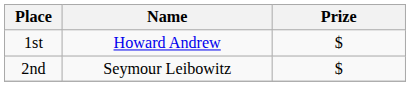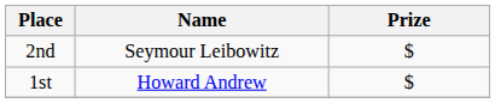rows swapped: 1st <-> 2nd
